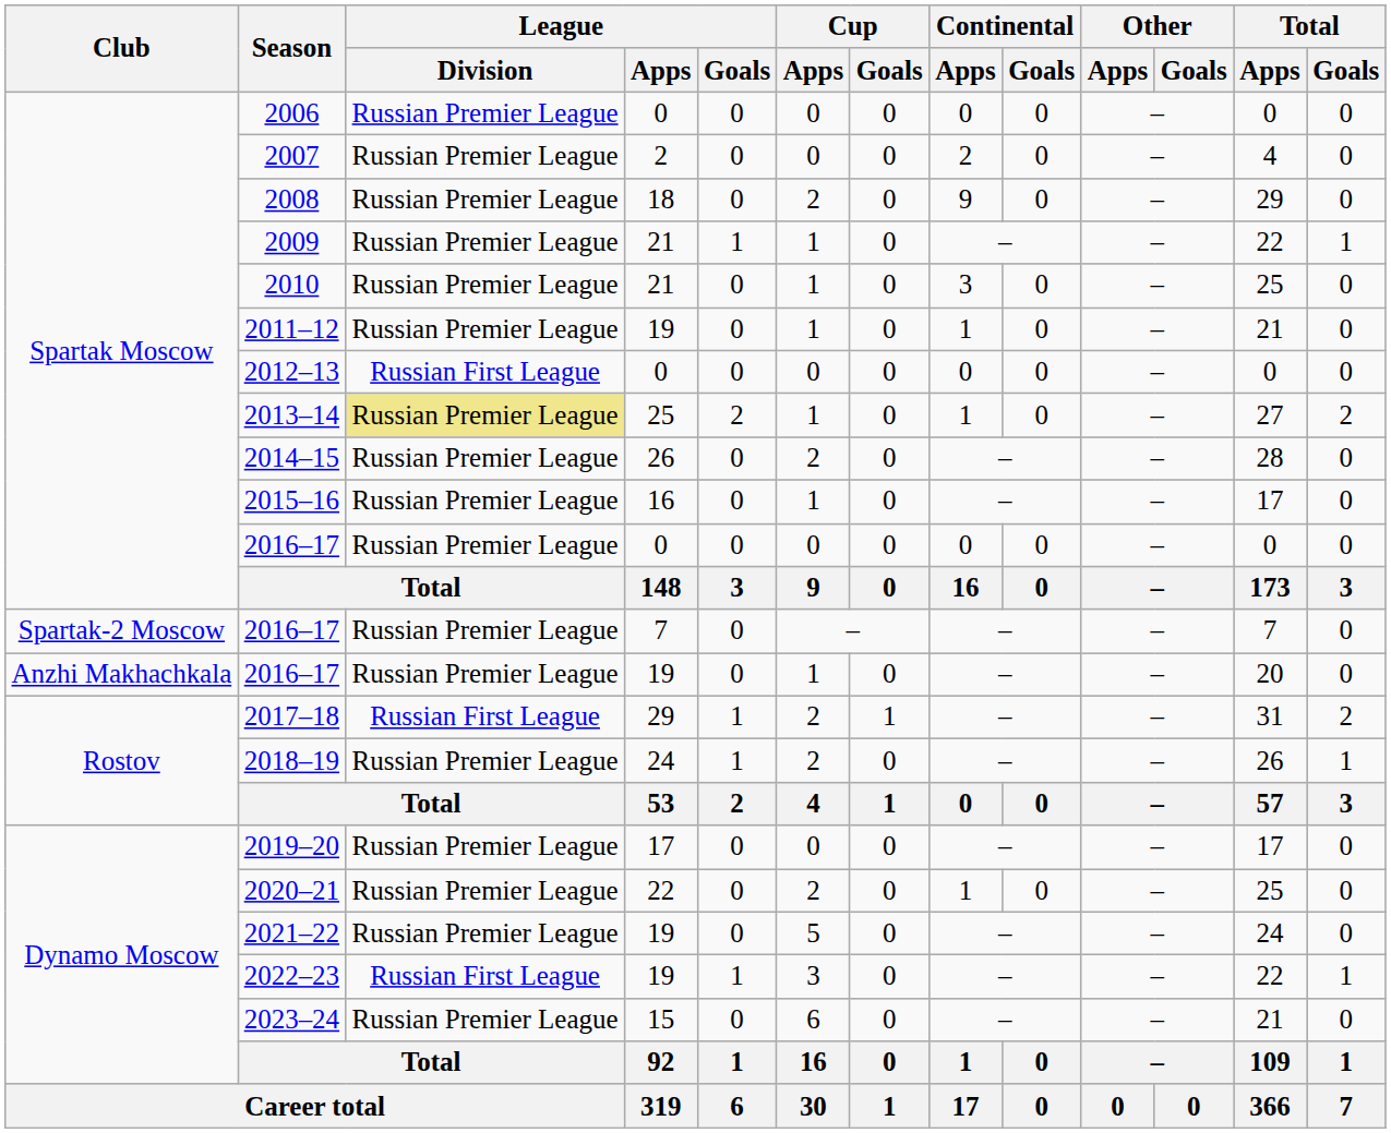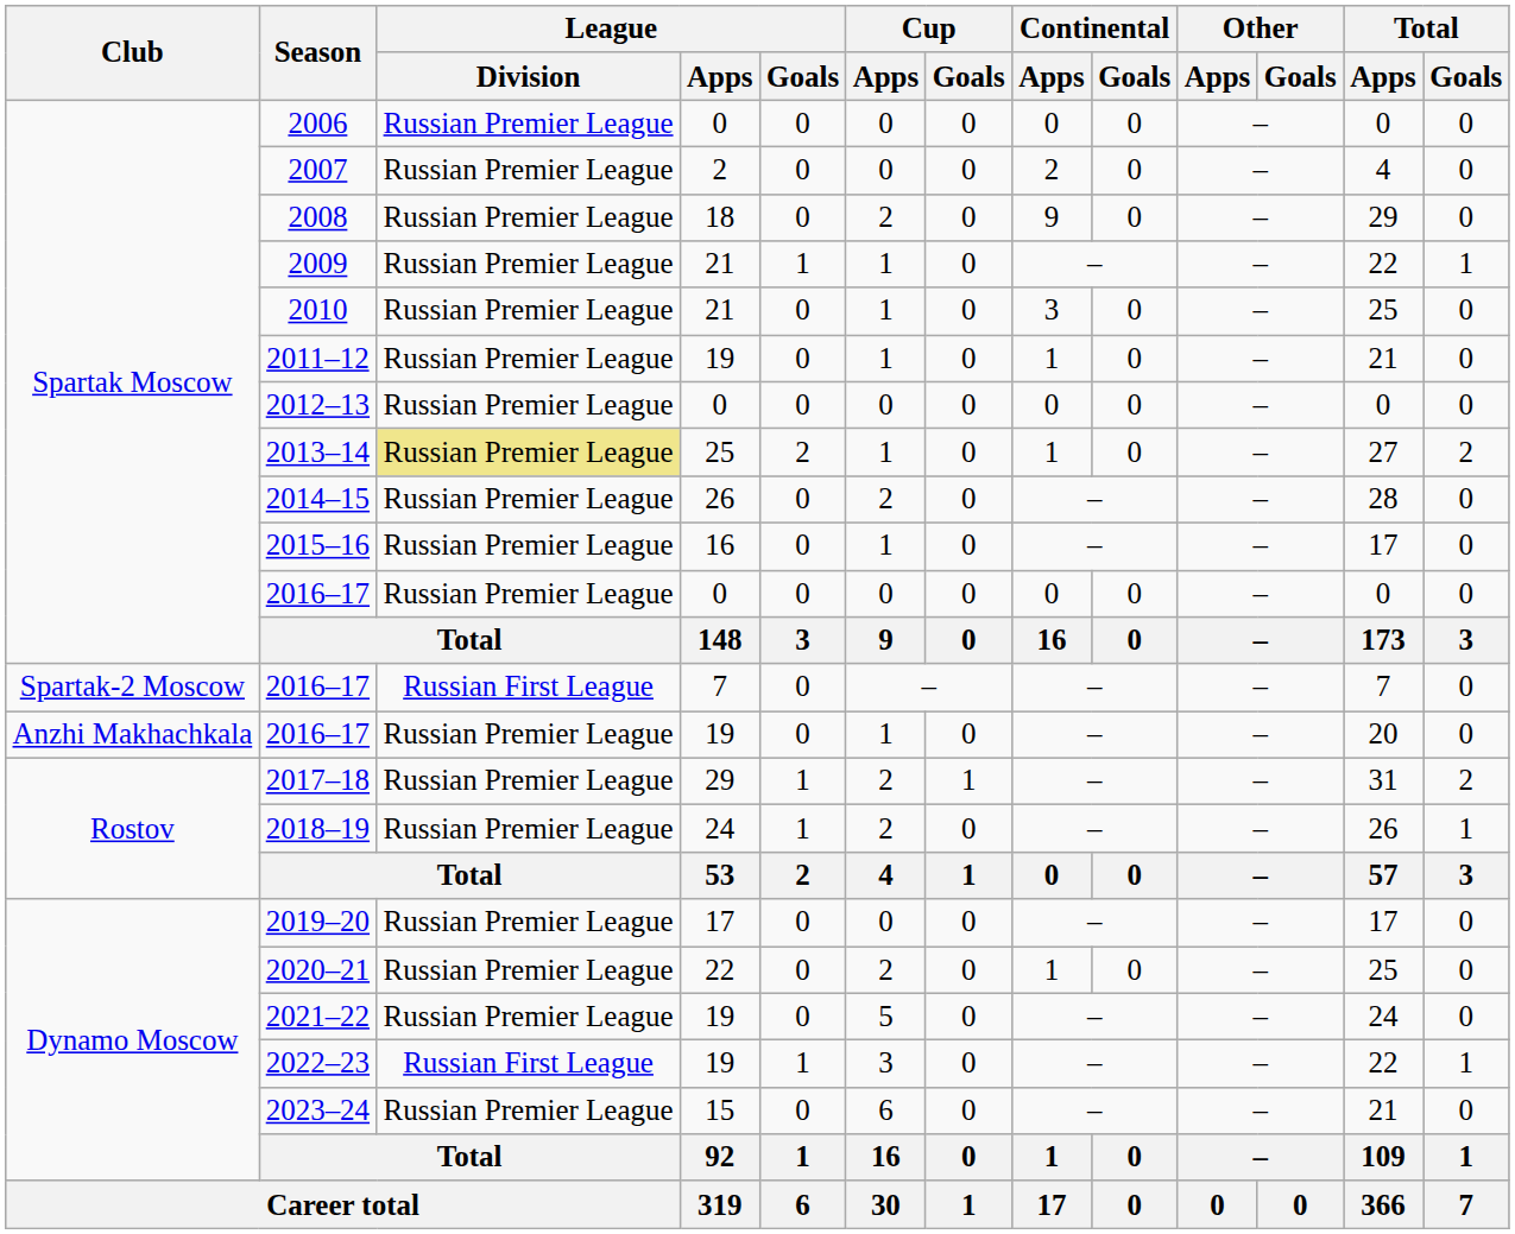2012–13 | League / Division: Russian First League -> Russian Premier League
2016–17 / 7 | League / Division: Russian Premier League -> Russian First League
2017–18 | League / Division: Russian First League -> Russian Premier League
